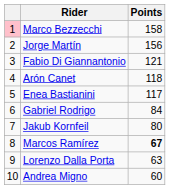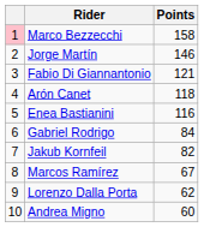Jorge Martín | Points: 156 -> 146
Enea Bastianini | Points: 117 -> 116
Jakub Kornfeil | Points: 80 -> 82
Marcos Ramírez | Points: bold -> normal
Lorenzo Dalla Porta | Points: 63 -> 62
